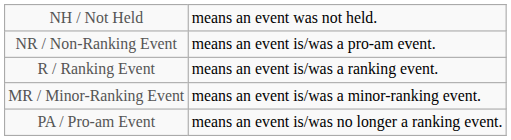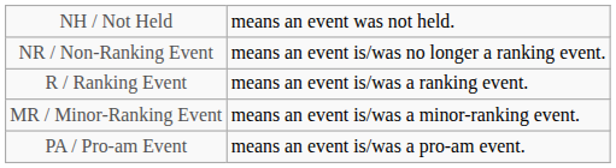NR / Non-Ranking Event | column 5: means an event is/was a pro-am event. -> means an event is/was no longer a ranking event.
PA / Pro-am Event | column 5: means an event is/was no longer a ranking event. -> means an event is/was a pro-am event.
